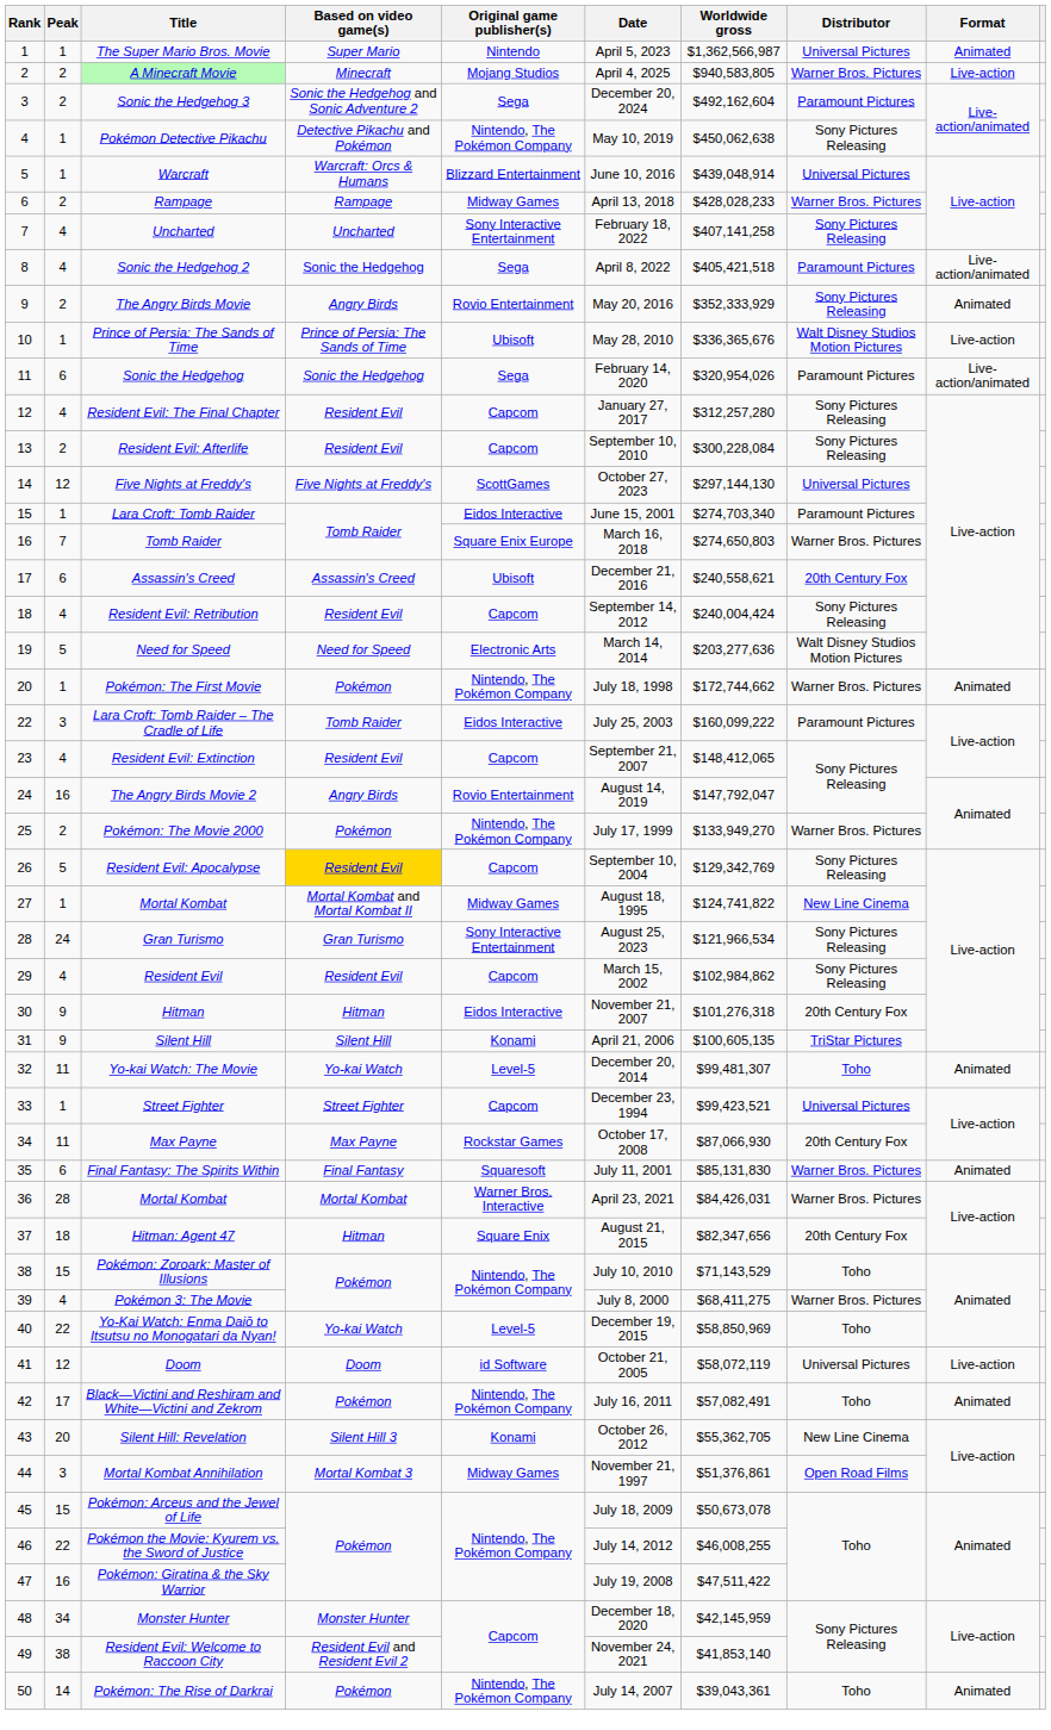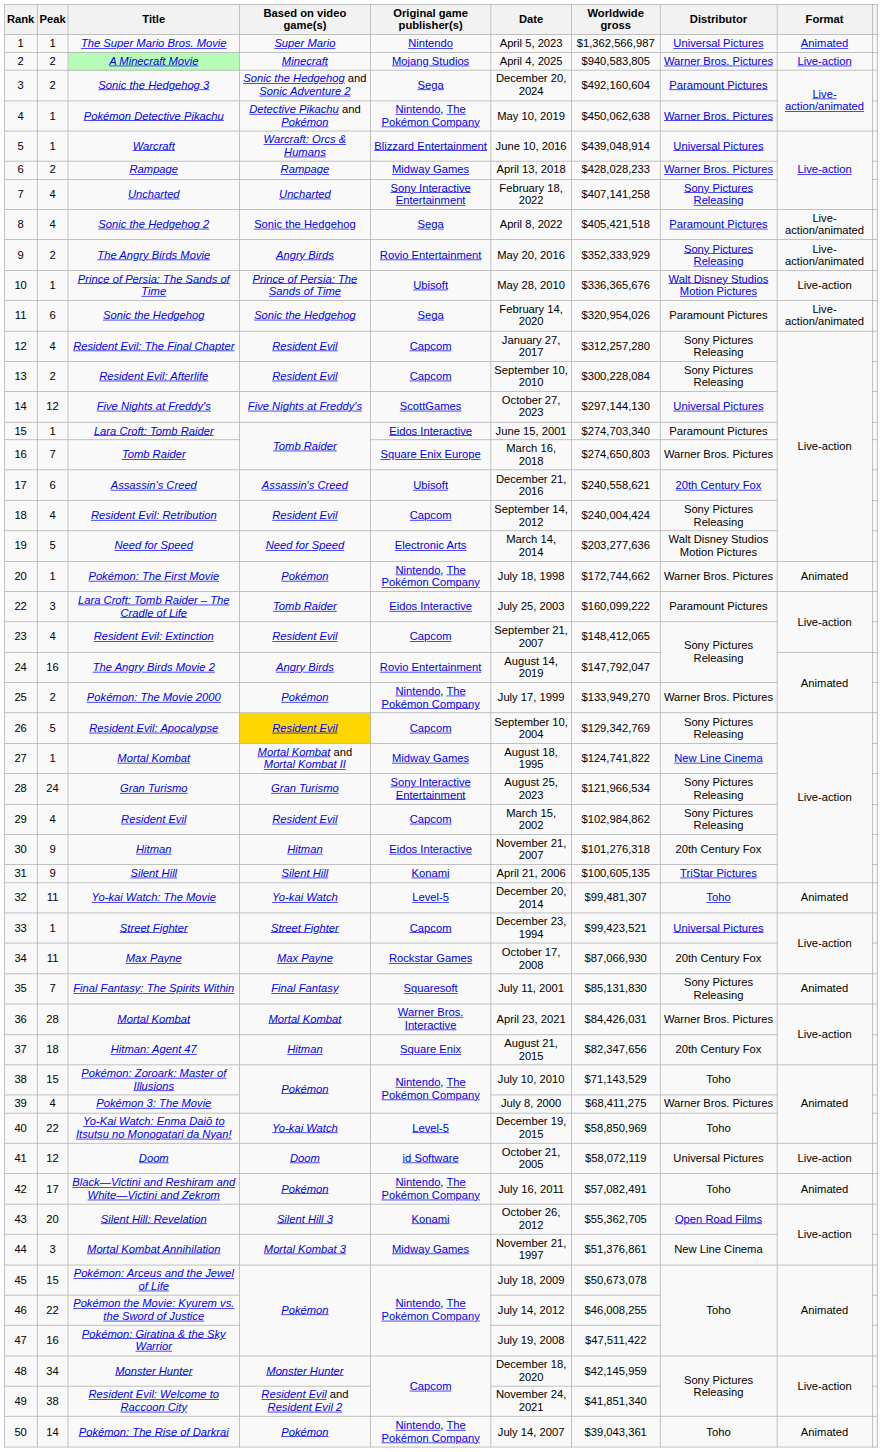Sonic the Hedgehog 3 | Worldwide gross: $492,162,604 -> $492,160,604
Pokémon Detective Pikachu | Distributor: Sony Pictures Releasing -> Warner Bros. Pictures
The Angry Birds Movie | Format: Animated -> Live-action/animated
Final Fantasy: The Spirits Within | Peak: 6 -> 7
Final Fantasy: The Spirits Within | Distributor: Warner Bros. Pictures -> Sony Pictures Releasing
Silent Hill: Revelation | Distributor: New Line Cinema -> Open Road Films
Mortal Kombat Annihilation | Distributor: Open Road Films -> New Line Cinema
Resident Evil: Welcome to Raccoon City | Worldwide gross: $41,853,140 -> $41,851,340
